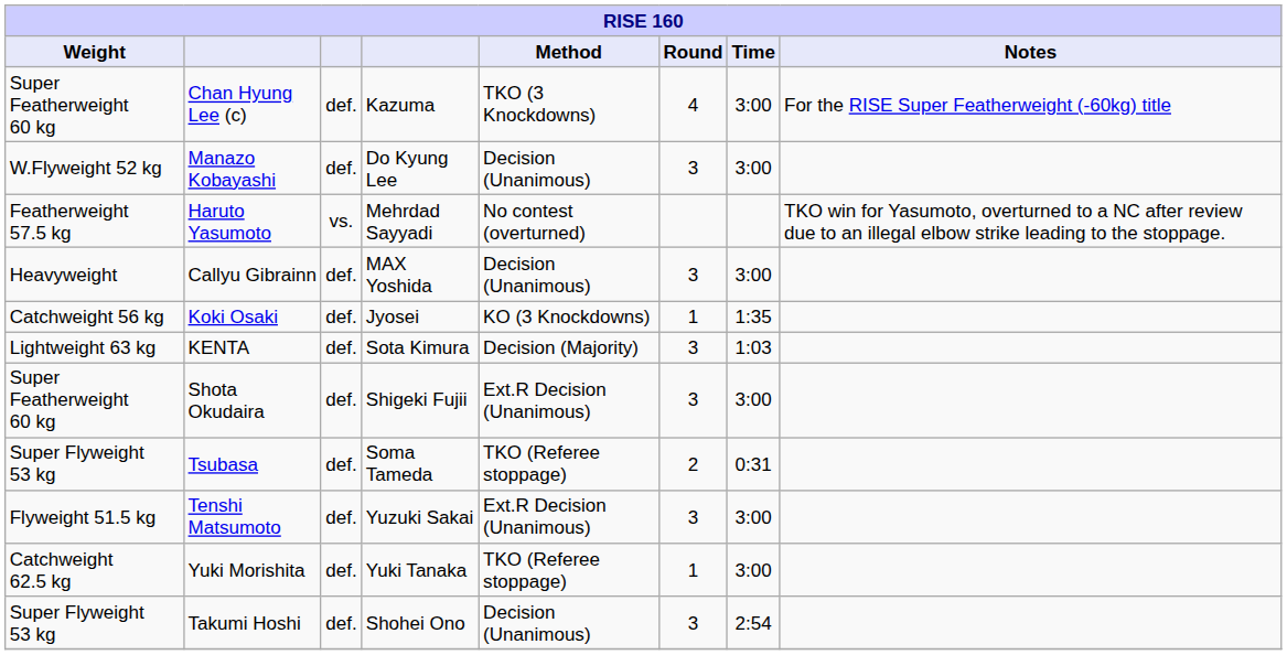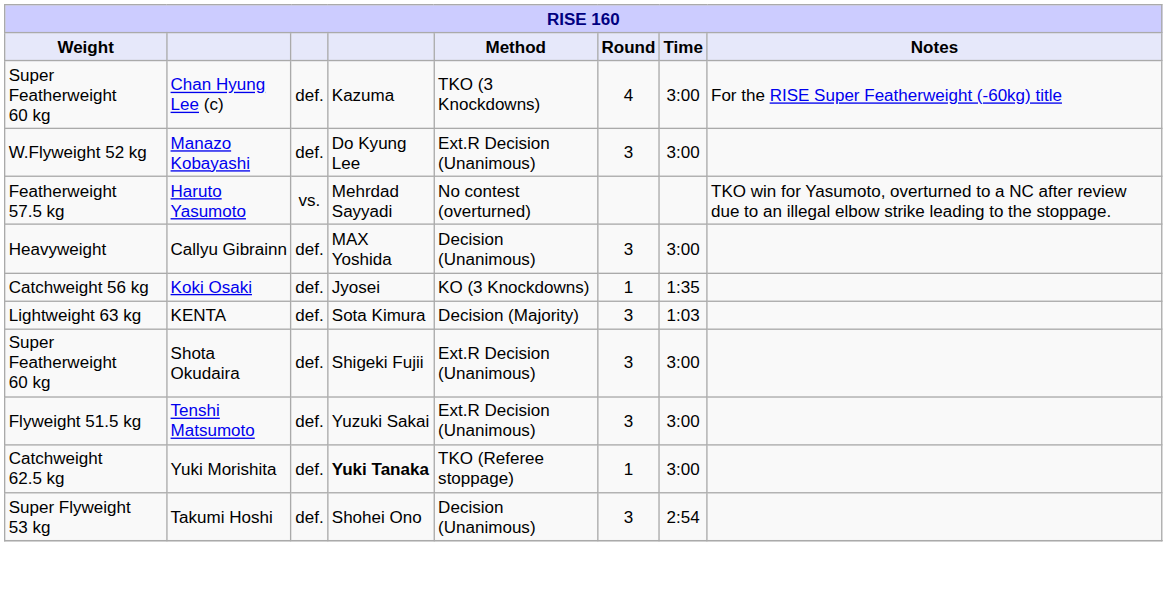Manazo Kobayashi | Method: Decision (Unanimous) -> Ext.R Decision (Unanimous)
- row: Super Flyweight 53 kg | Tsubasa | def. | Soma Tameda | TKO (Referee stoppage) | 2 | 0:31
Yuki Morishita | column 4: normal -> bold
